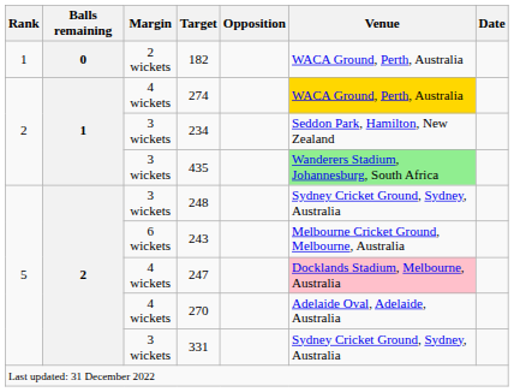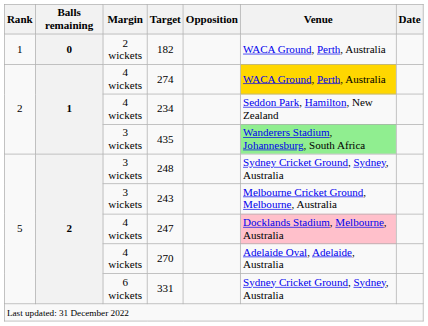234 | Margin: 3 wickets -> 4 wickets
243 | Margin: 6 wickets -> 3 wickets
331 | Margin: 3 wickets -> 6 wickets
